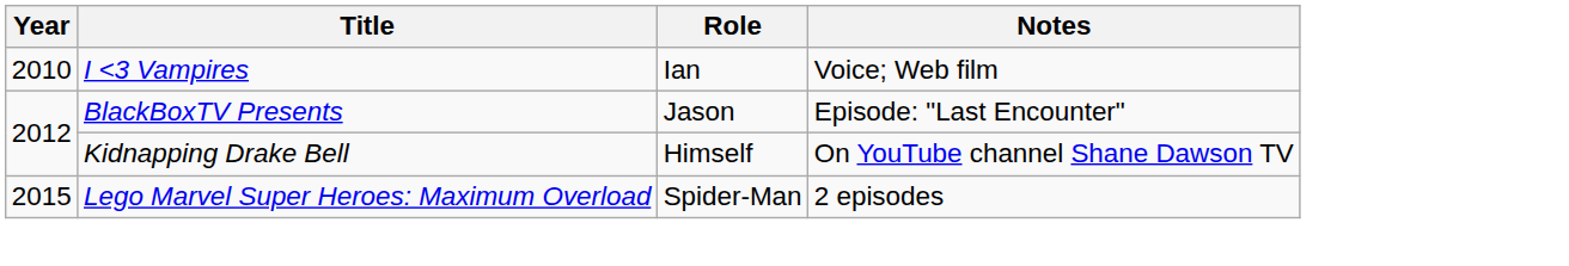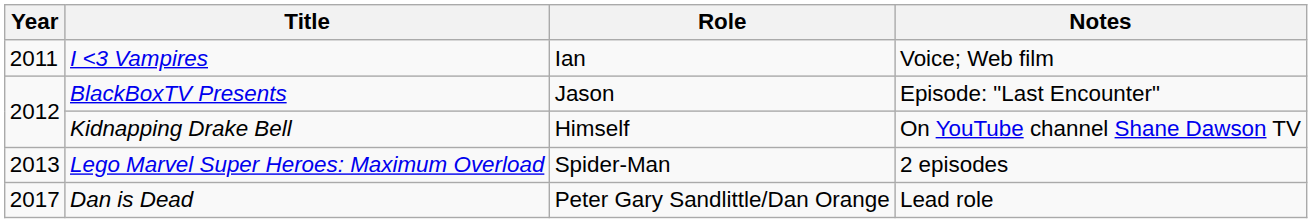I <3 Vampires | Year: 2010 -> 2011
Lego Marvel Super Heroes: Maximum Overload | Year: 2015 -> 2013
+ row: 2017 | Dan is Dead | Peter Gary Sandlittle/Dan Orange | Lead role
